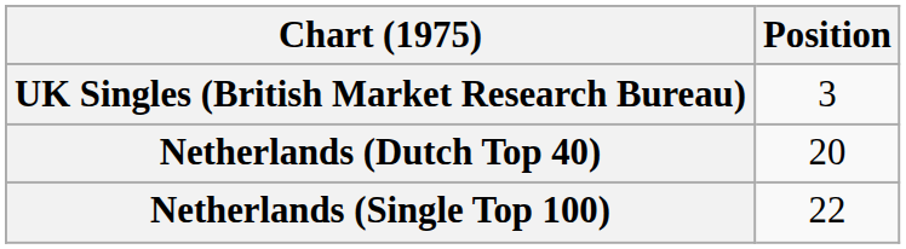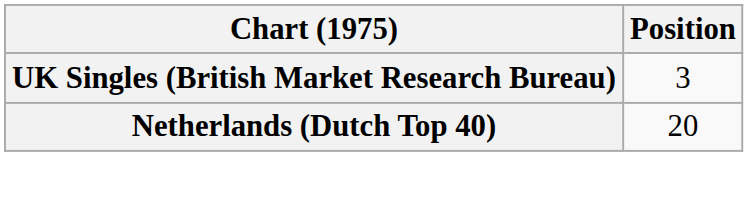- row: Netherlands (Single Top 100) | 22
